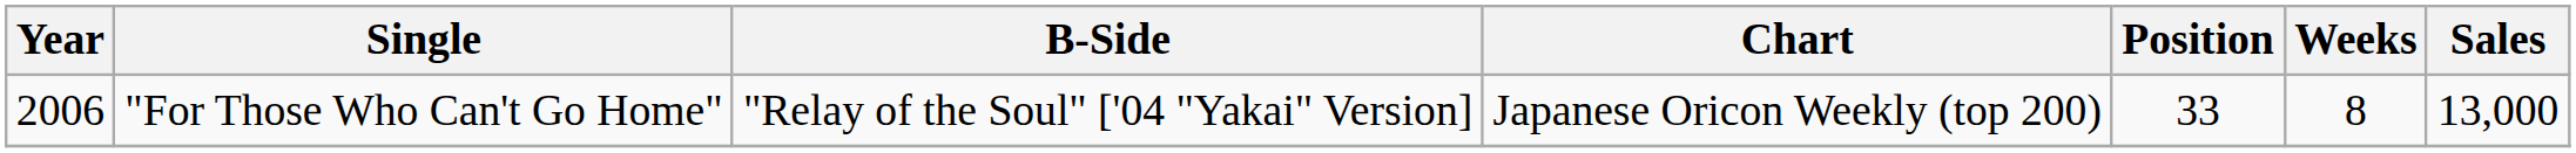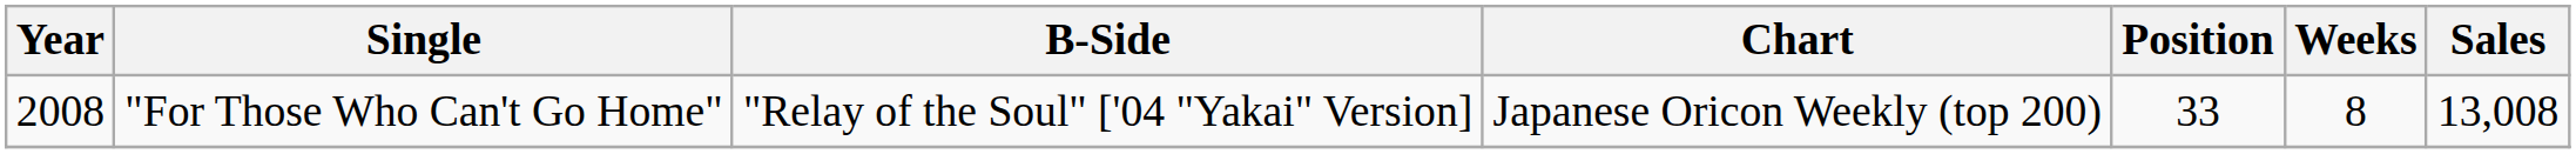"For Those Who Can't Go Home" | Year: 2006 -> 2008
"For Those Who Can't Go Home" | Sales: 13,000 -> 13,008
